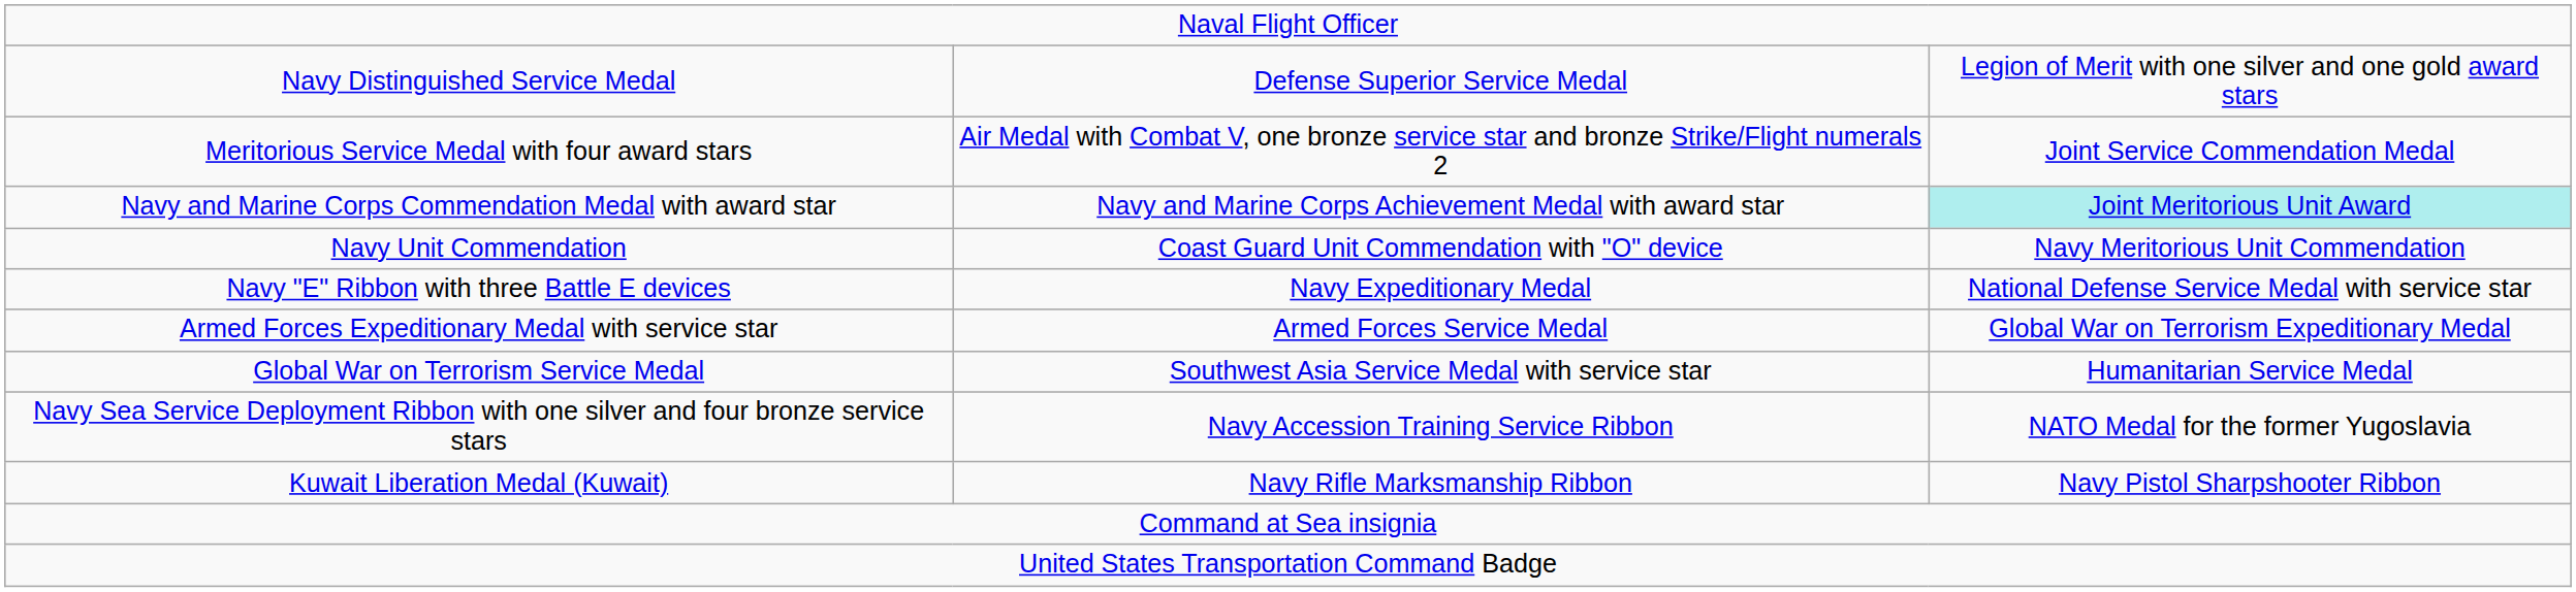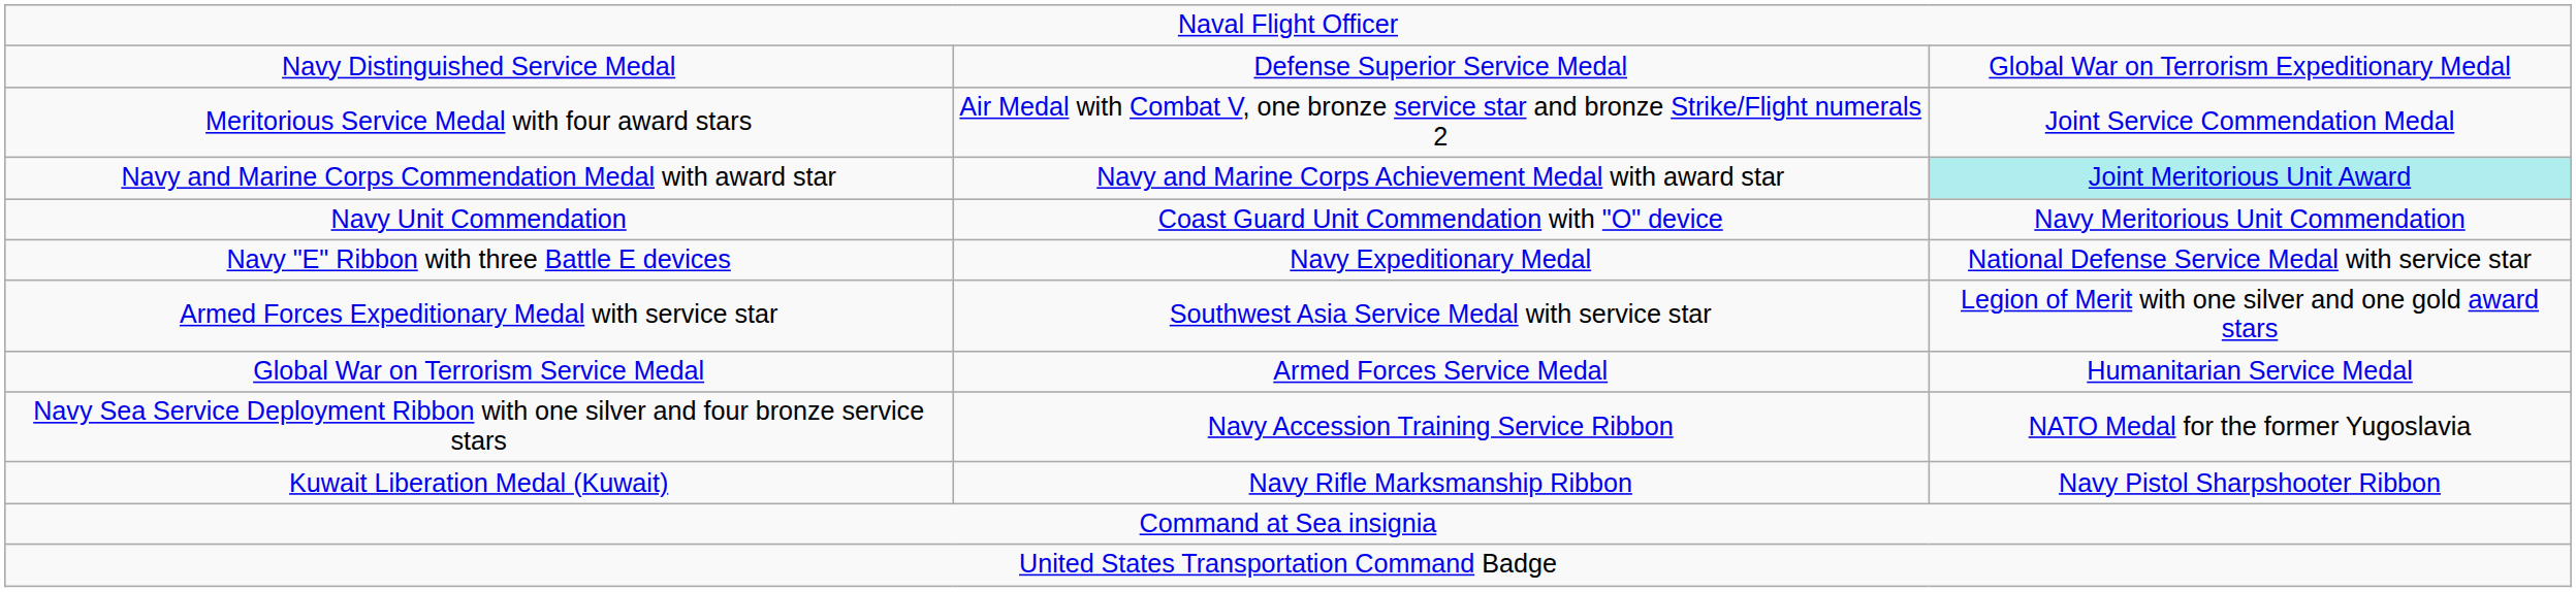Navy Distinguished Service Medal | column 3: Legion of Merit with one silver and one gold award stars -> Global War on Terrorism Expeditionary Medal
Armed Forces Expeditionary Medal with service star | column 2: Armed Forces Service Medal -> Southwest Asia Service Medal with service star
Armed Forces Expeditionary Medal with service star | column 3: Global War on Terrorism Expeditionary Medal -> Legion of Merit with one silver and one gold award stars
Global War on Terrorism Service Medal | column 2: Southwest Asia Service Medal with service star -> Armed Forces Service Medal
